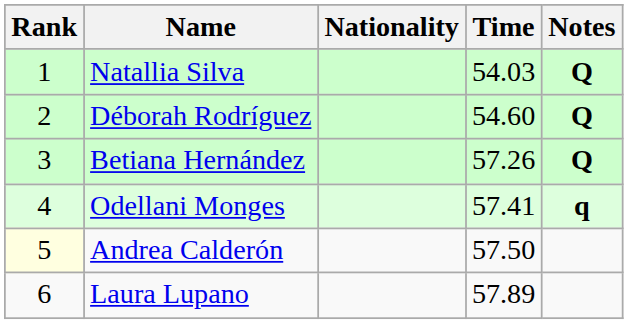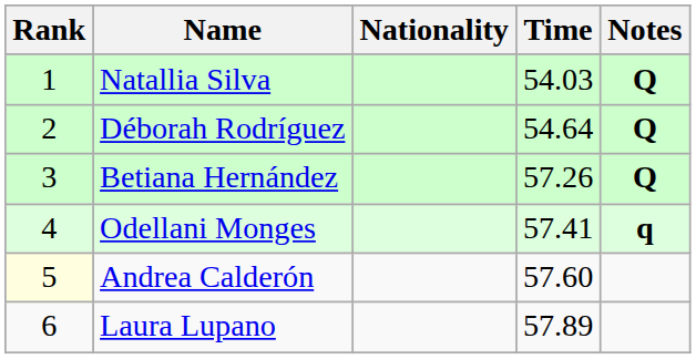Déborah Rodríguez | Time: 54.60 -> 54.64
Andrea Calderón | Time: 57.50 -> 57.60
